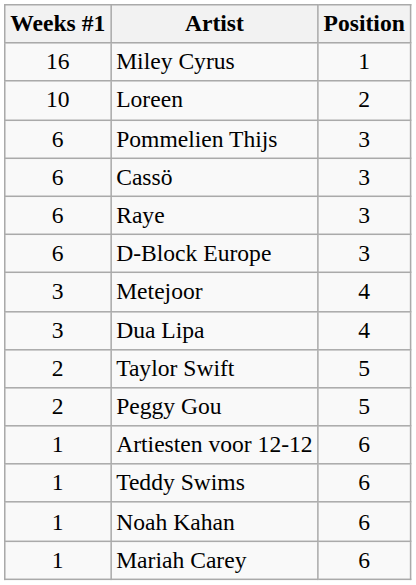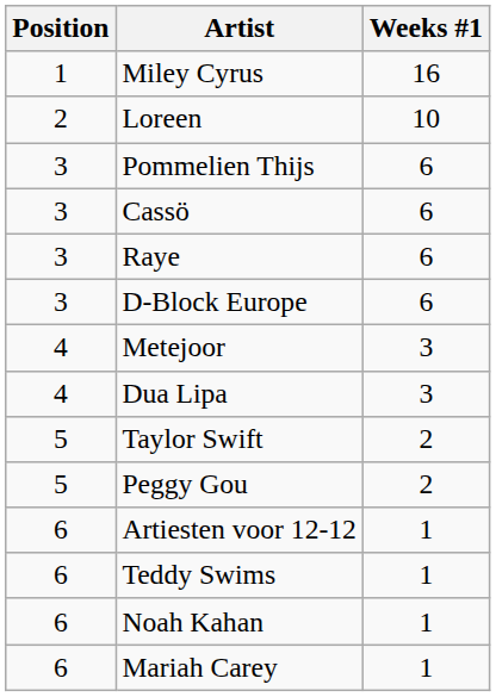columns swapped: Position <-> Weeks #1
